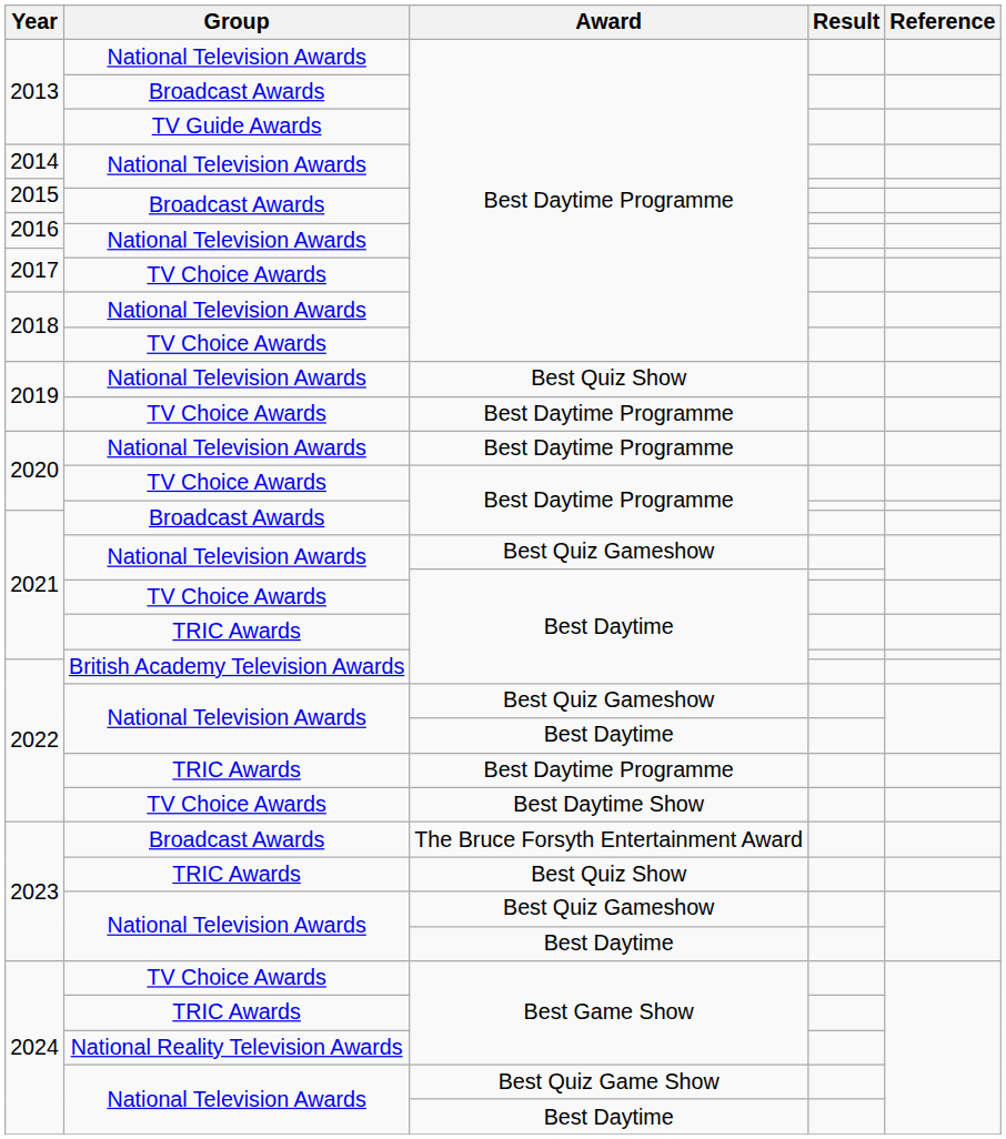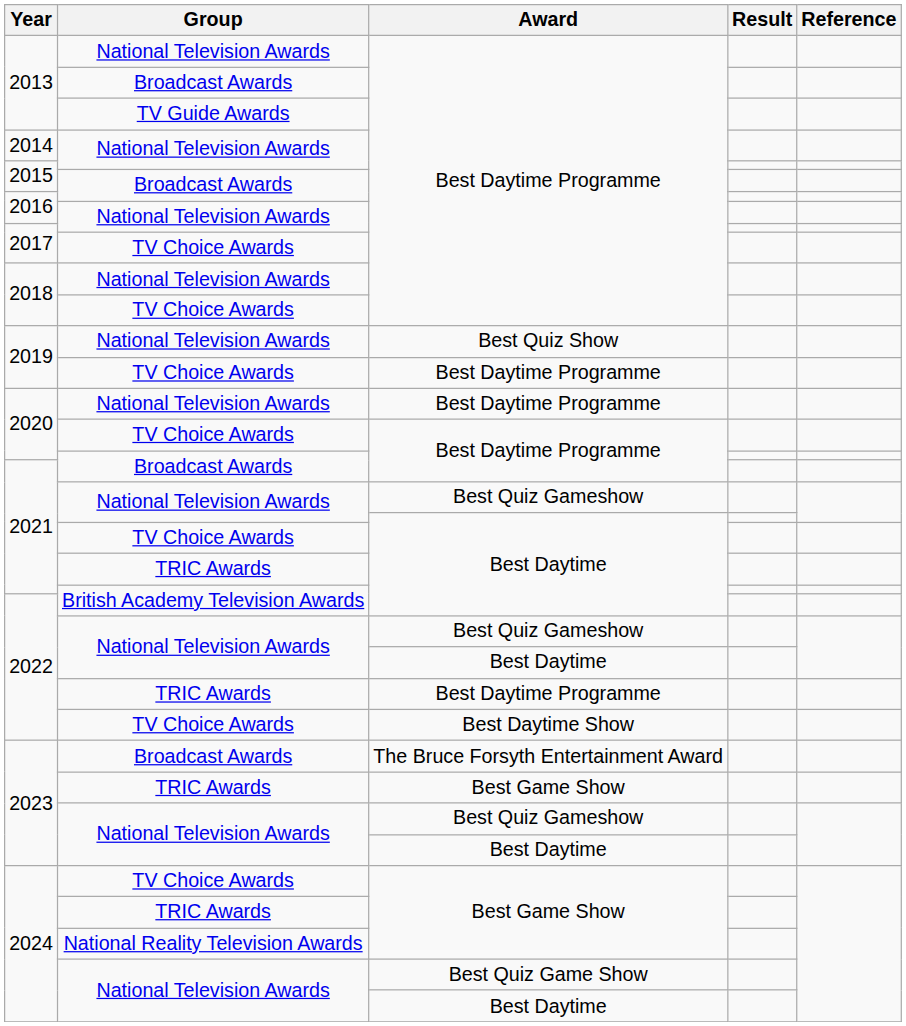2023 / TRIC Awards | Award: Best Quiz Show -> Best Game Show
